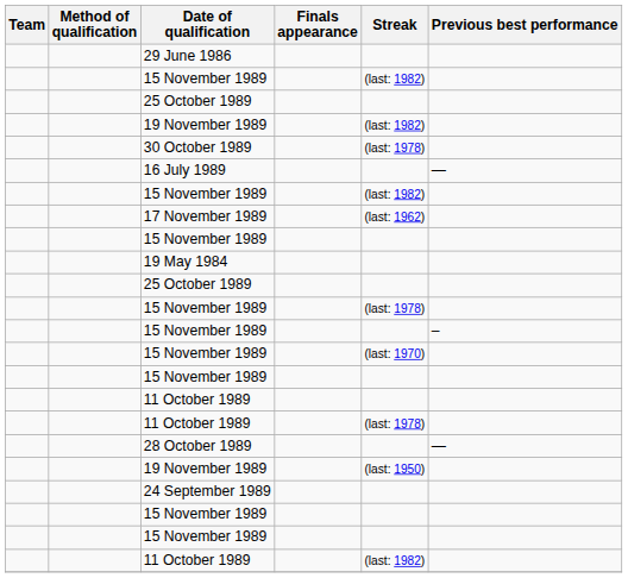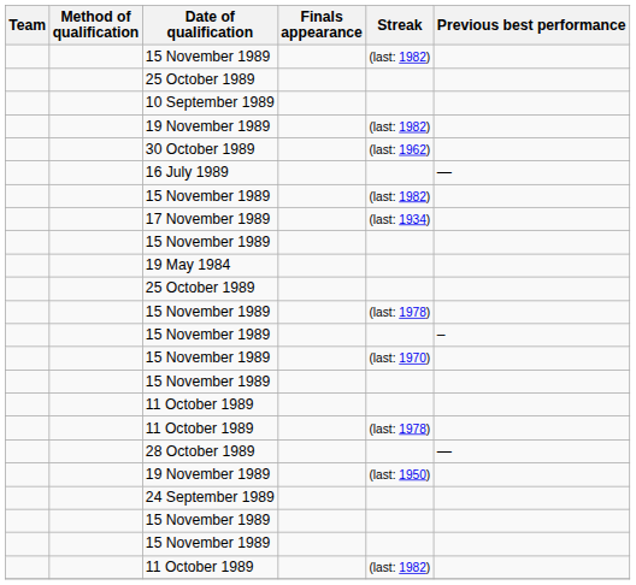- row: 29 June 1986
+ row: 10 September 1989
30 October 1989 | Streak: (last: 1978) -> (last: 1962)
17 November 1989 | Streak: (last: 1962) -> (last: 1934)
